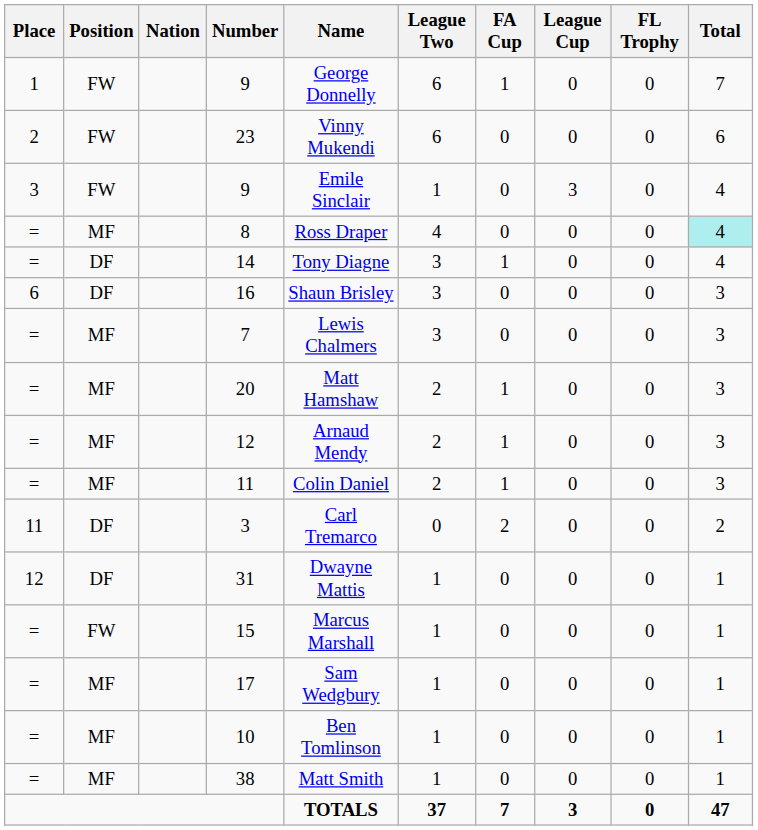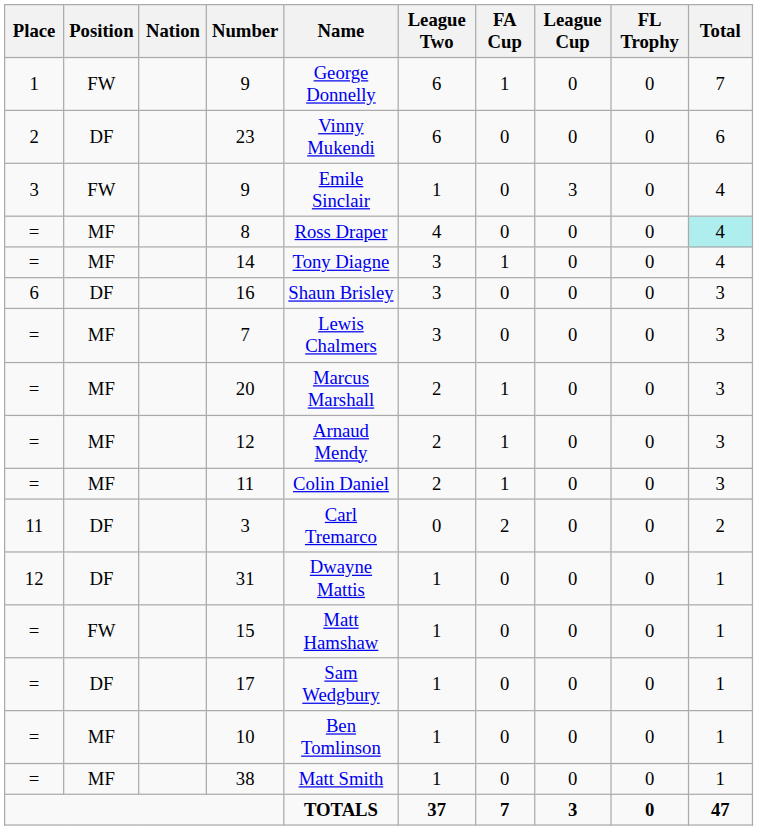23 | Position: FW -> DF
14 | Position: DF -> MF
20 | Name: Matt Hamshaw -> Marcus Marshall
15 | Name: Marcus Marshall -> Matt Hamshaw
17 | Position: MF -> DF
